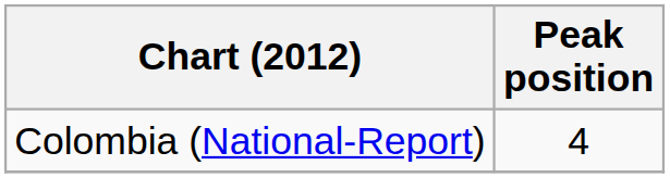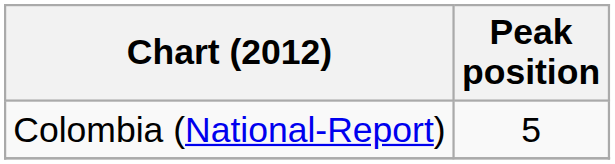Colombia (National-Report) | Peak position: 4 -> 5
